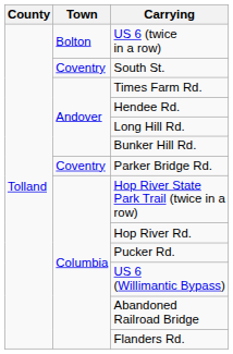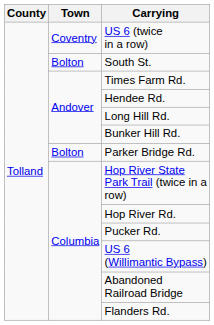US 6 (twice in a row) | Town: Bolton -> Coventry
South St. | Town: Coventry -> Bolton
Parker Bridge Rd. | Town: Coventry -> Bolton
